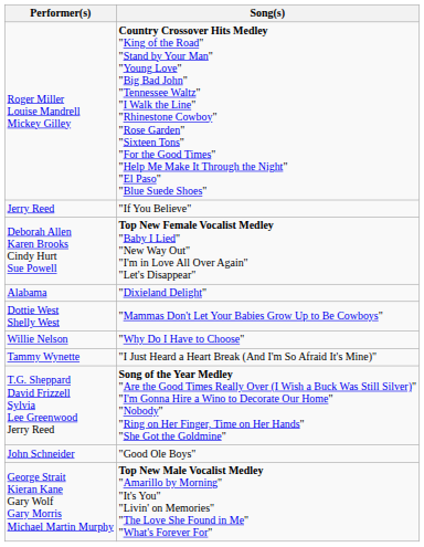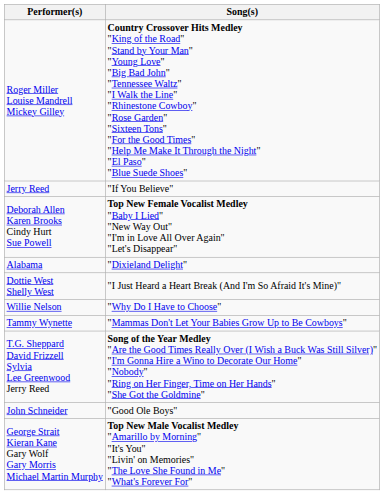Dottie West Shelly West | Song(s): "Mammas Don't Let Your Babies Grow Up to Be Cowboys" -> "I Just Heard a Heart Break (And I'm So Afraid It's Mine)"
Tammy Wynette | Song(s): "I Just Heard a Heart Break (And I'm So Afraid It's Mine)" -> "Mammas Don't Let Your Babies Grow Up to Be Cowboys"
